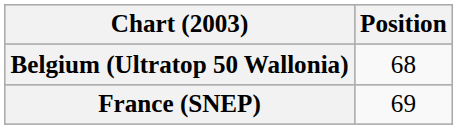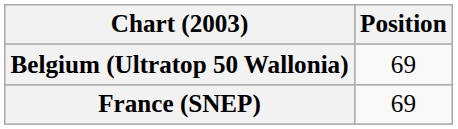Belgium (Ultratop 50 Wallonia) | Position: 68 -> 69
